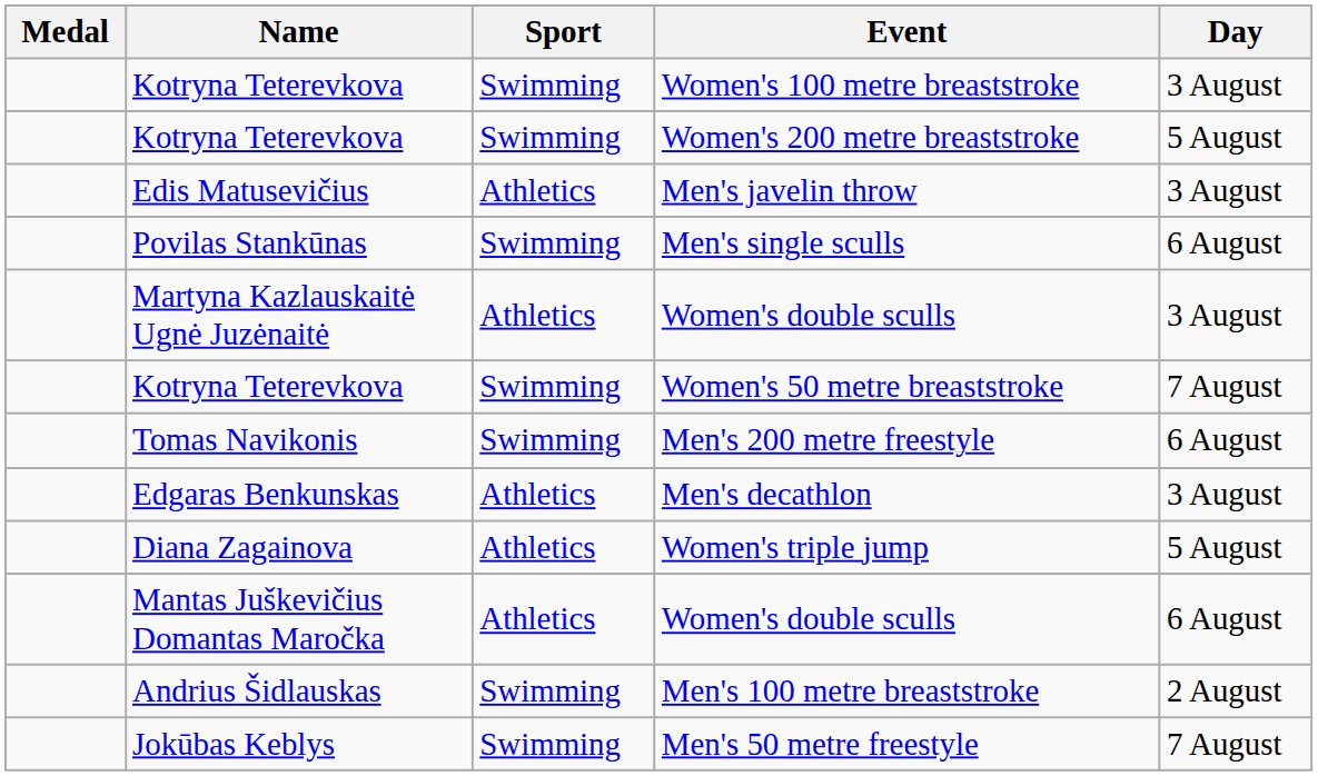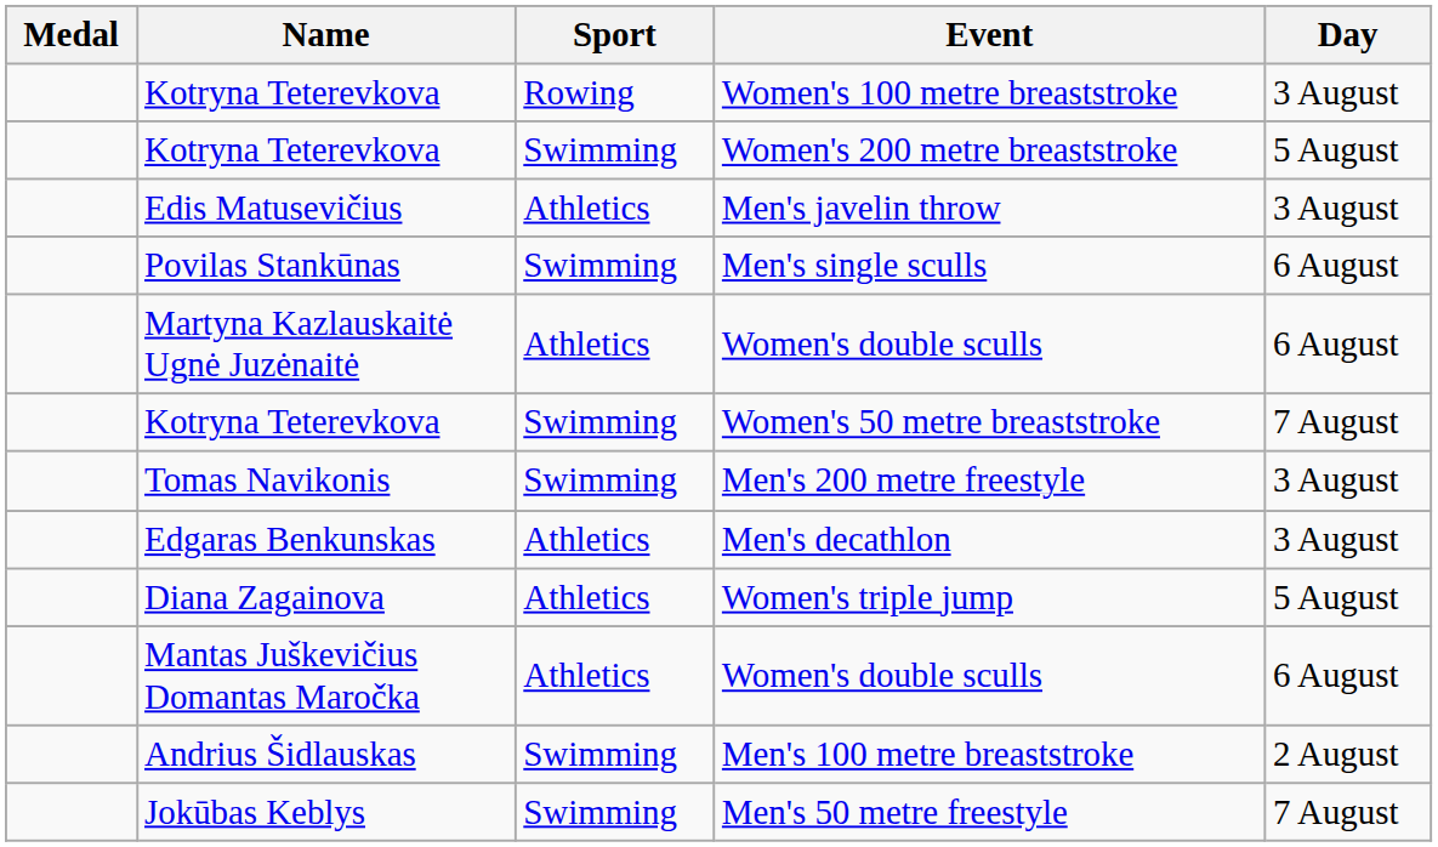Women's 100 metre breaststroke | Sport: Swimming -> Rowing
Martyna Kazlauskaitė Ugnė Juzėnaitė / Women's double sculls | Day: 3 August -> 6 August
Men's 200 metre freestyle | Day: 6 August -> 3 August
